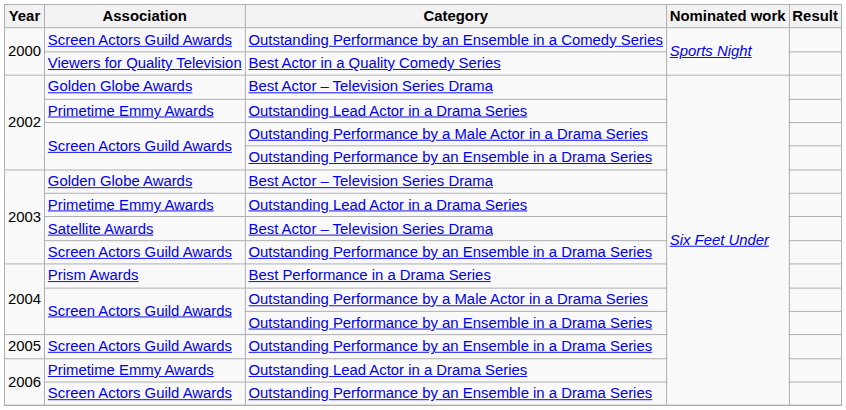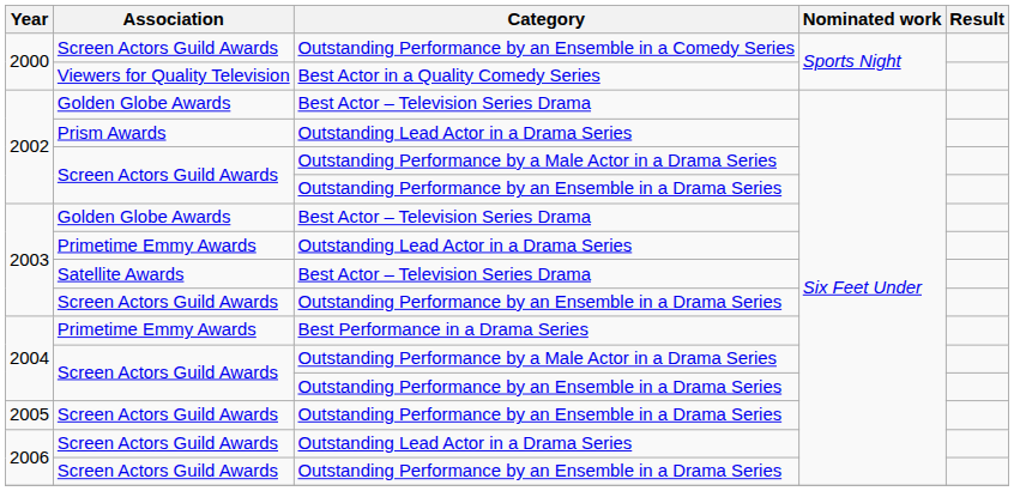2002 / Outstanding Lead Actor in a Drama Series | Association: Primetime Emmy Awards -> Prism Awards
Best Performance in a Drama Series | Association: Prism Awards -> Primetime Emmy Awards
2006 / Outstanding Lead Actor in a Drama Series | Association: Primetime Emmy Awards -> Screen Actors Guild Awards
